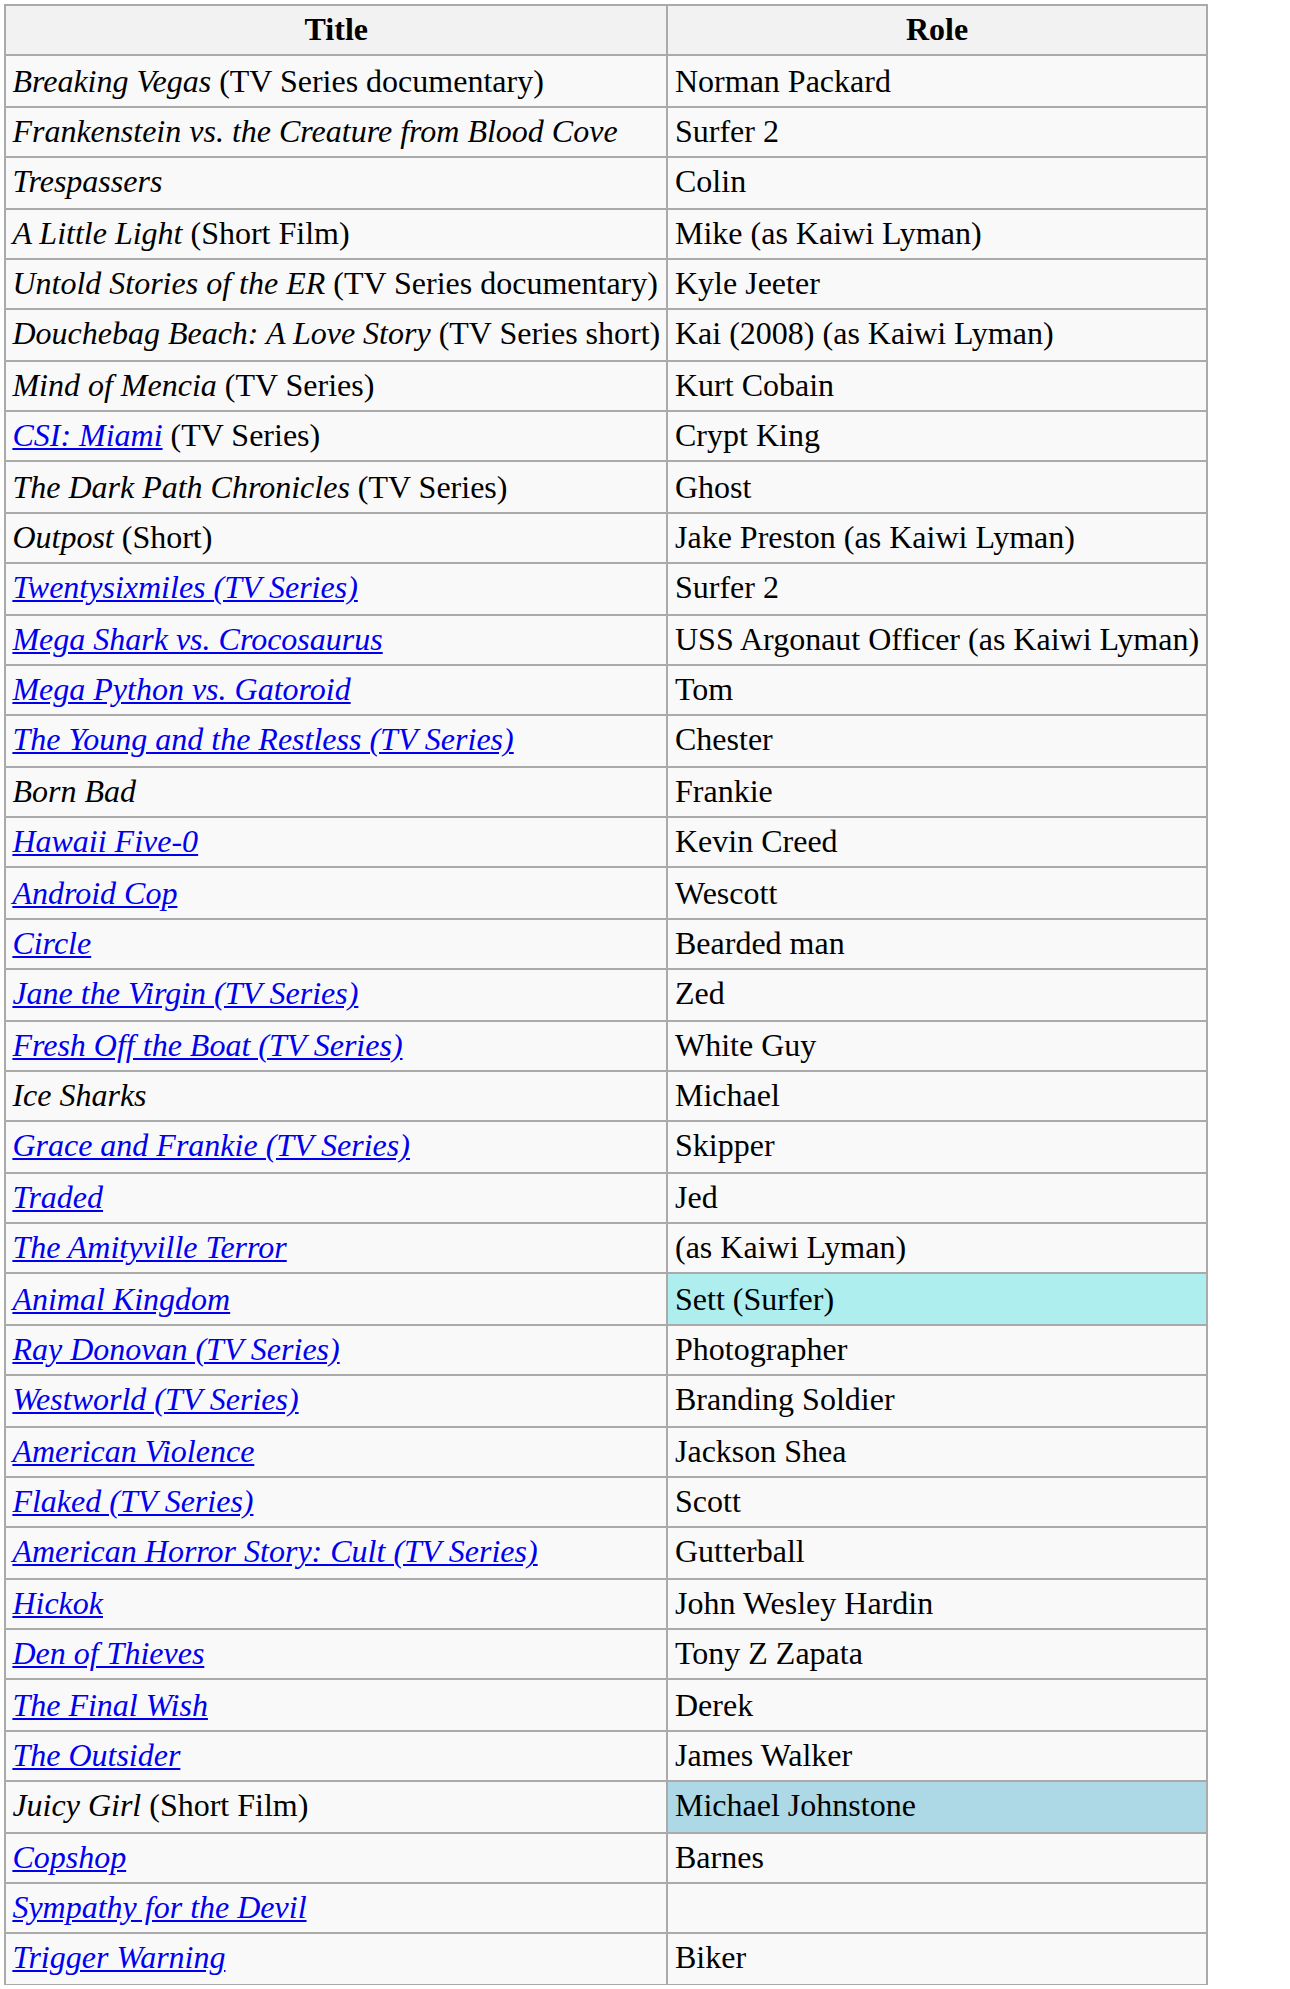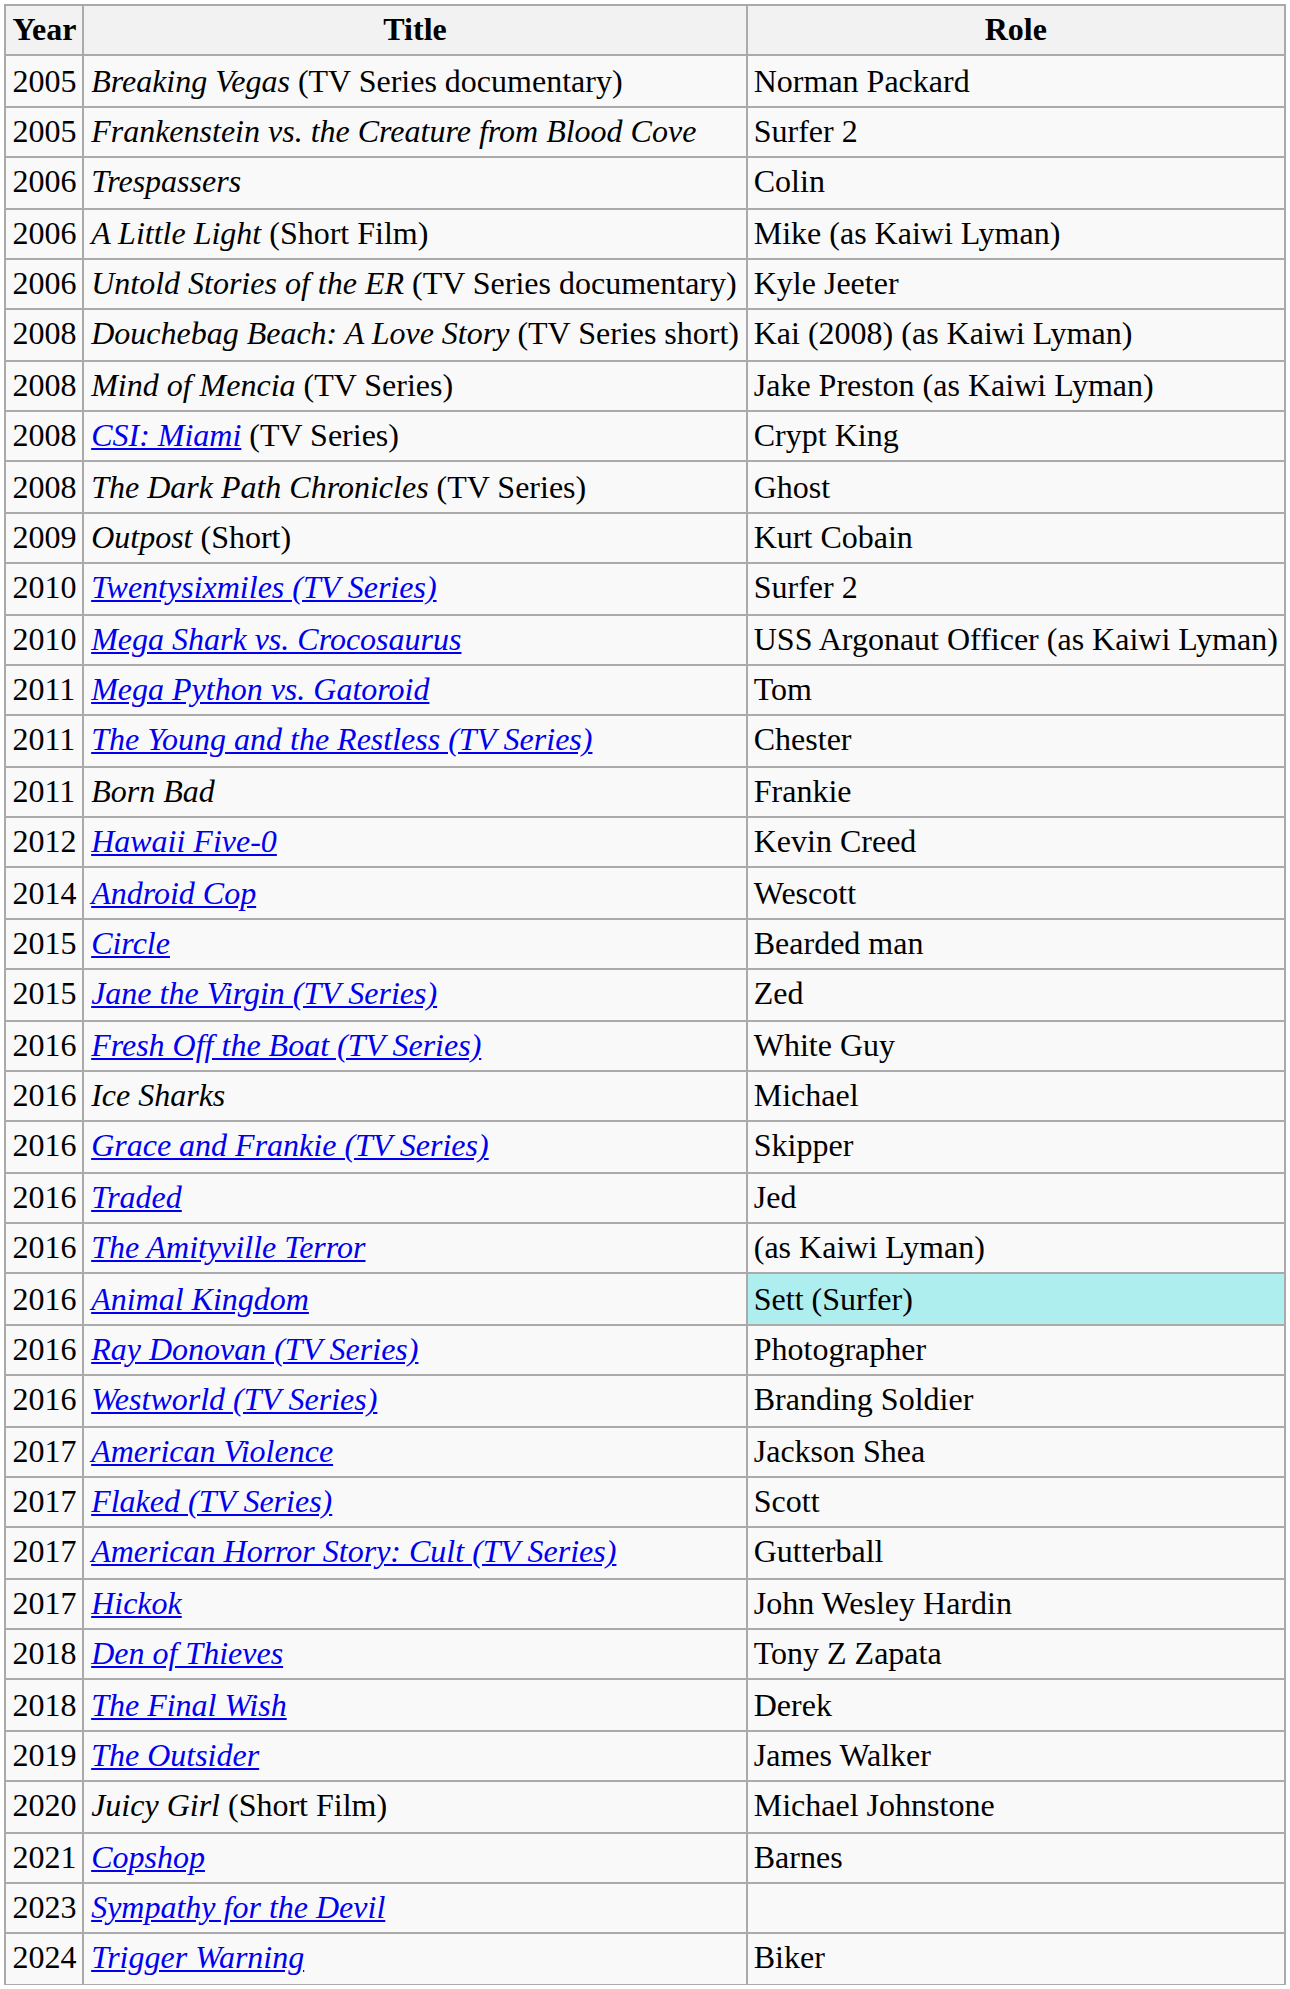+ column: Year | 2005 | 2005 | 2006 | 2006 | 2006 | 2008 | 2008 | 2008 | 2008 | 2009 | 2010 | 2010 | 2011 | 2011 | 2011 | 2012 | 2014 | 2015 | 2015 | 2016 | 2016 | 2016 | 2016 | 2016 | 2016 | 2016 | 2016 | 2017 | 2017 | 2017 | 2017 | 2018 | 2018 | 2019 | 2020 | 2021 | 2023 | 2024
Mind of Mencia (TV Series) | Role: Kurt Cobain -> Jake Preston (as Kaiwi Lyman)
Outpost (Short) | Role: Jake Preston (as Kaiwi Lyman) -> Kurt Cobain
Juicy Girl (Short Film) | Role: lightblue background -> no background
